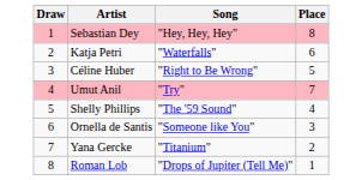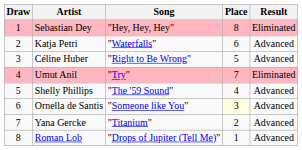+ column: Result | Eliminated | Advanced | Advanced | Eliminated | Advanced | Advanced | Advanced | Advanced
Ornella de Santis | Place: no background -> lightyellow background
